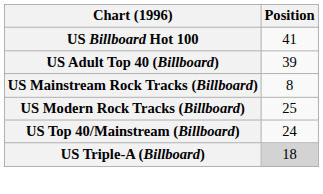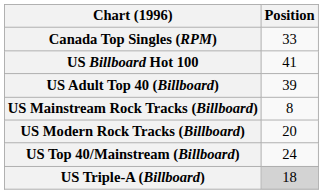+ row: Canada Top Singles (RPM) | 33
US Modern Rock Tracks (Billboard) | Position: 25 -> 20
